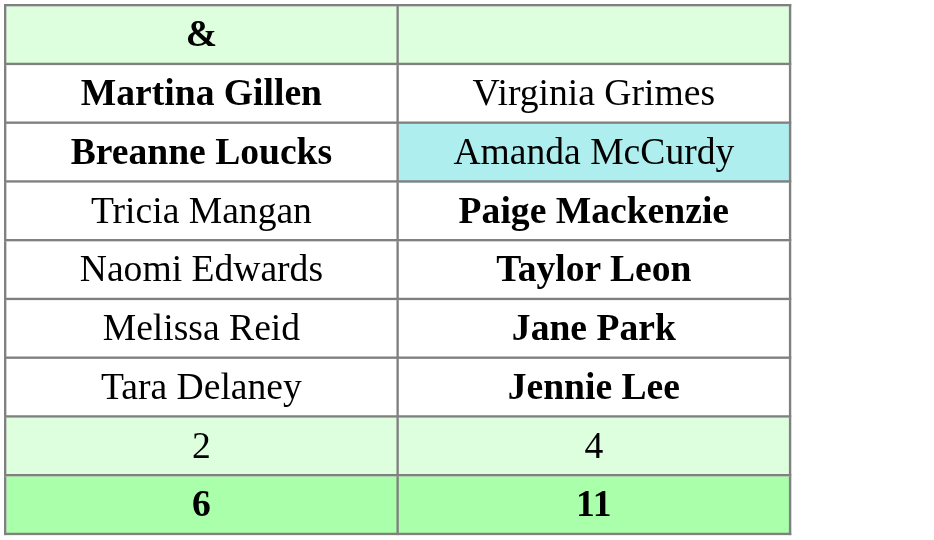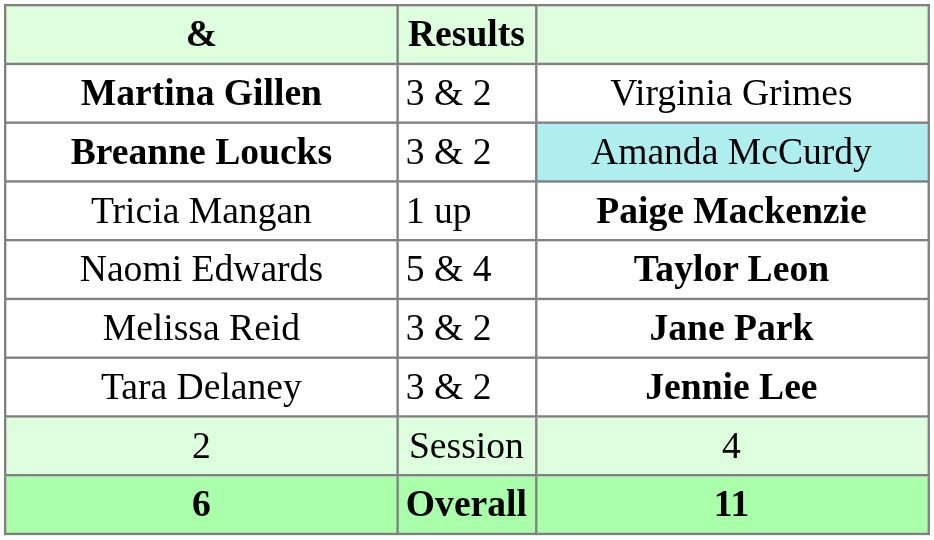+ column: Results | 3 & 2 | 3 & 2 | 1 up | 5 & 4 | 3 & 2 | 3 & 2 | Session | Overall
